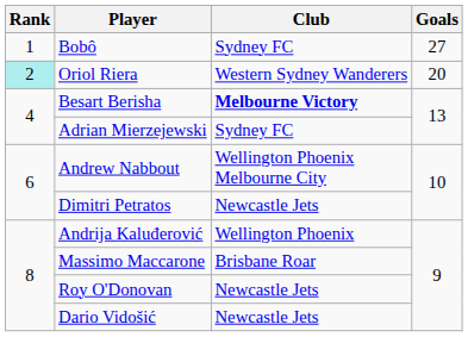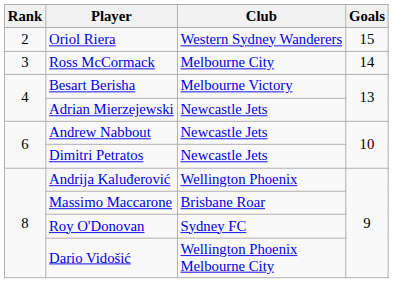- row: 1 | Bobô | Sydney FC | 27
Oriol Riera | Rank: paleturquoise background -> no background
Oriol Riera | Goals: 20 -> 15
+ row: 3 | Ross McCormack | Melbourne City | 14
Besart Berisha | Club: bold -> normal
Adrian Mierzejewski | Club: Sydney FC -> Newcastle Jets
Andrew Nabbout | Club: Wellington Phoenix Melbourne City -> Newcastle Jets
Roy O'Donovan | Club: Newcastle Jets -> Sydney FC
Dario Vidošić | Club: Newcastle Jets -> Wellington Phoenix Melbourne City
